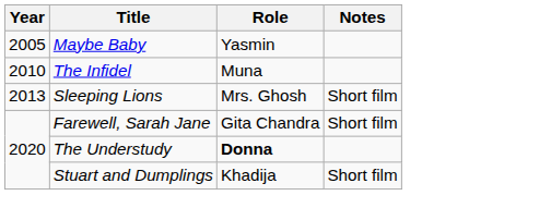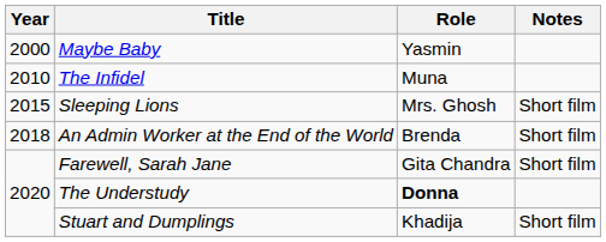Maybe Baby | Year: 2005 -> 2000
Sleeping Lions | Year: 2013 -> 2015
+ row: 2018 | An Admin Worker at the End of the World | Brenda | Short film
